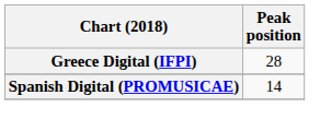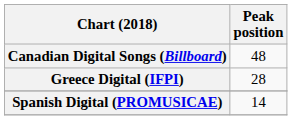+ row: Canadian Digital Songs (Billboard) | 48
